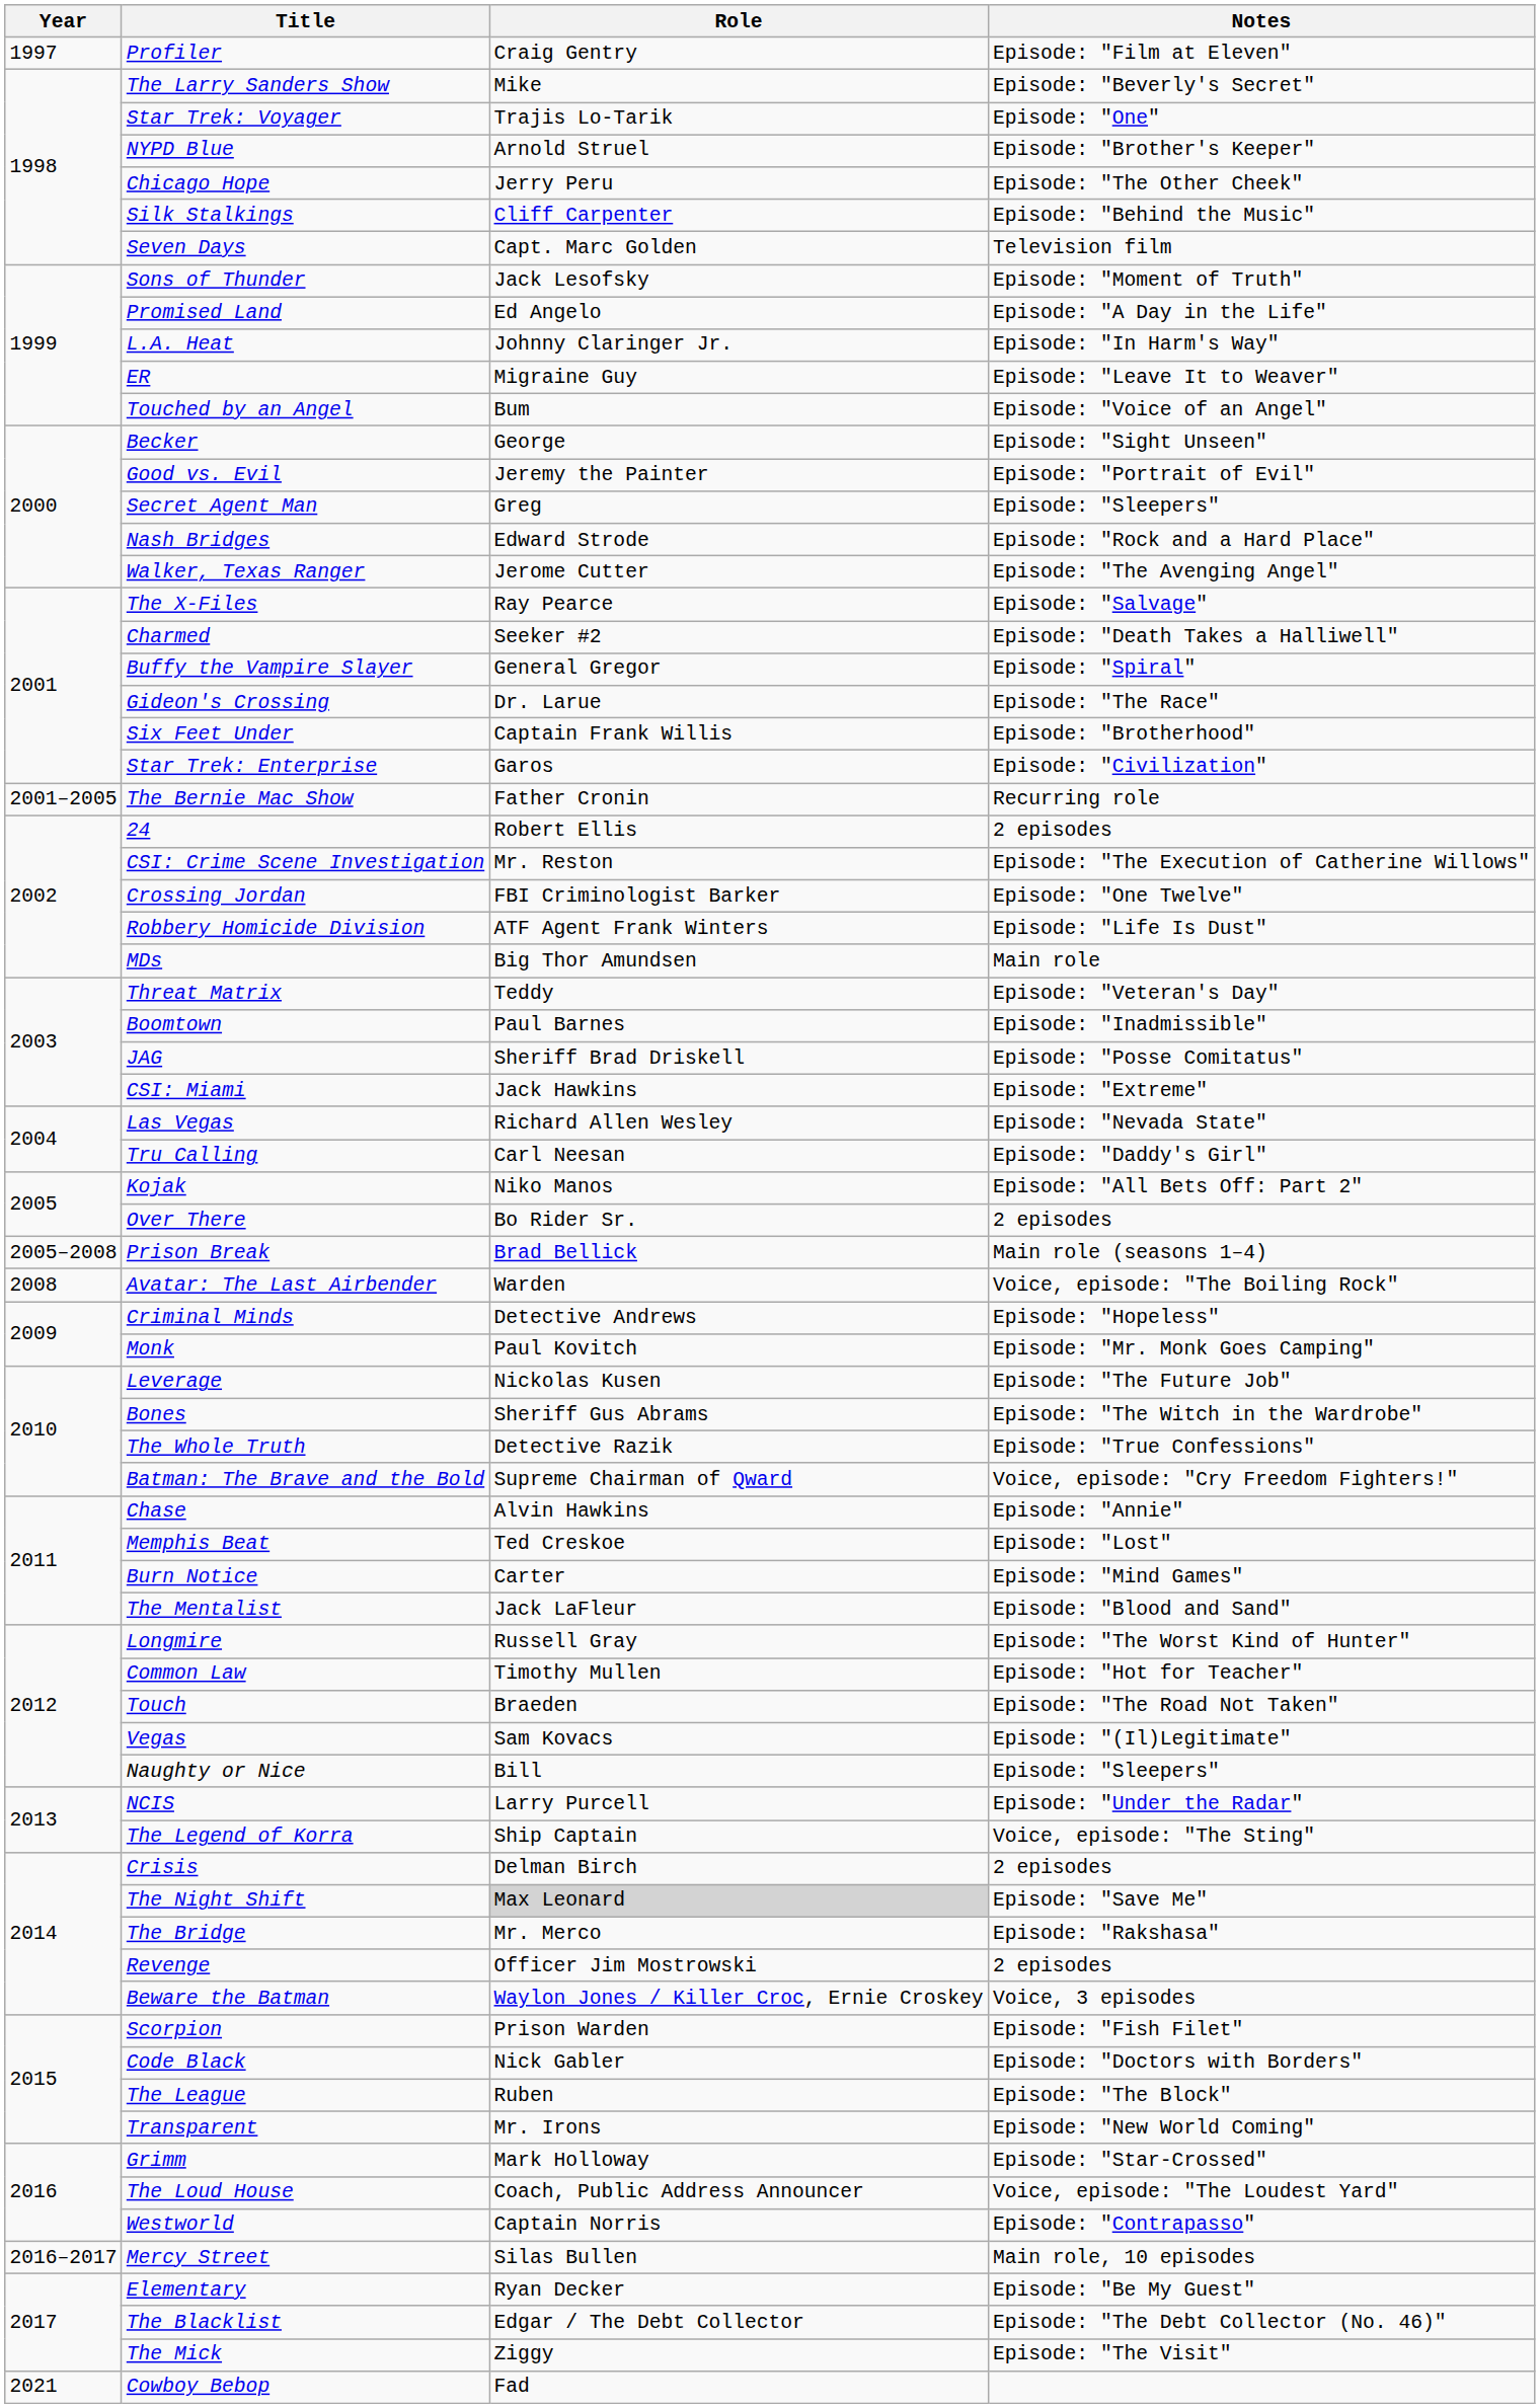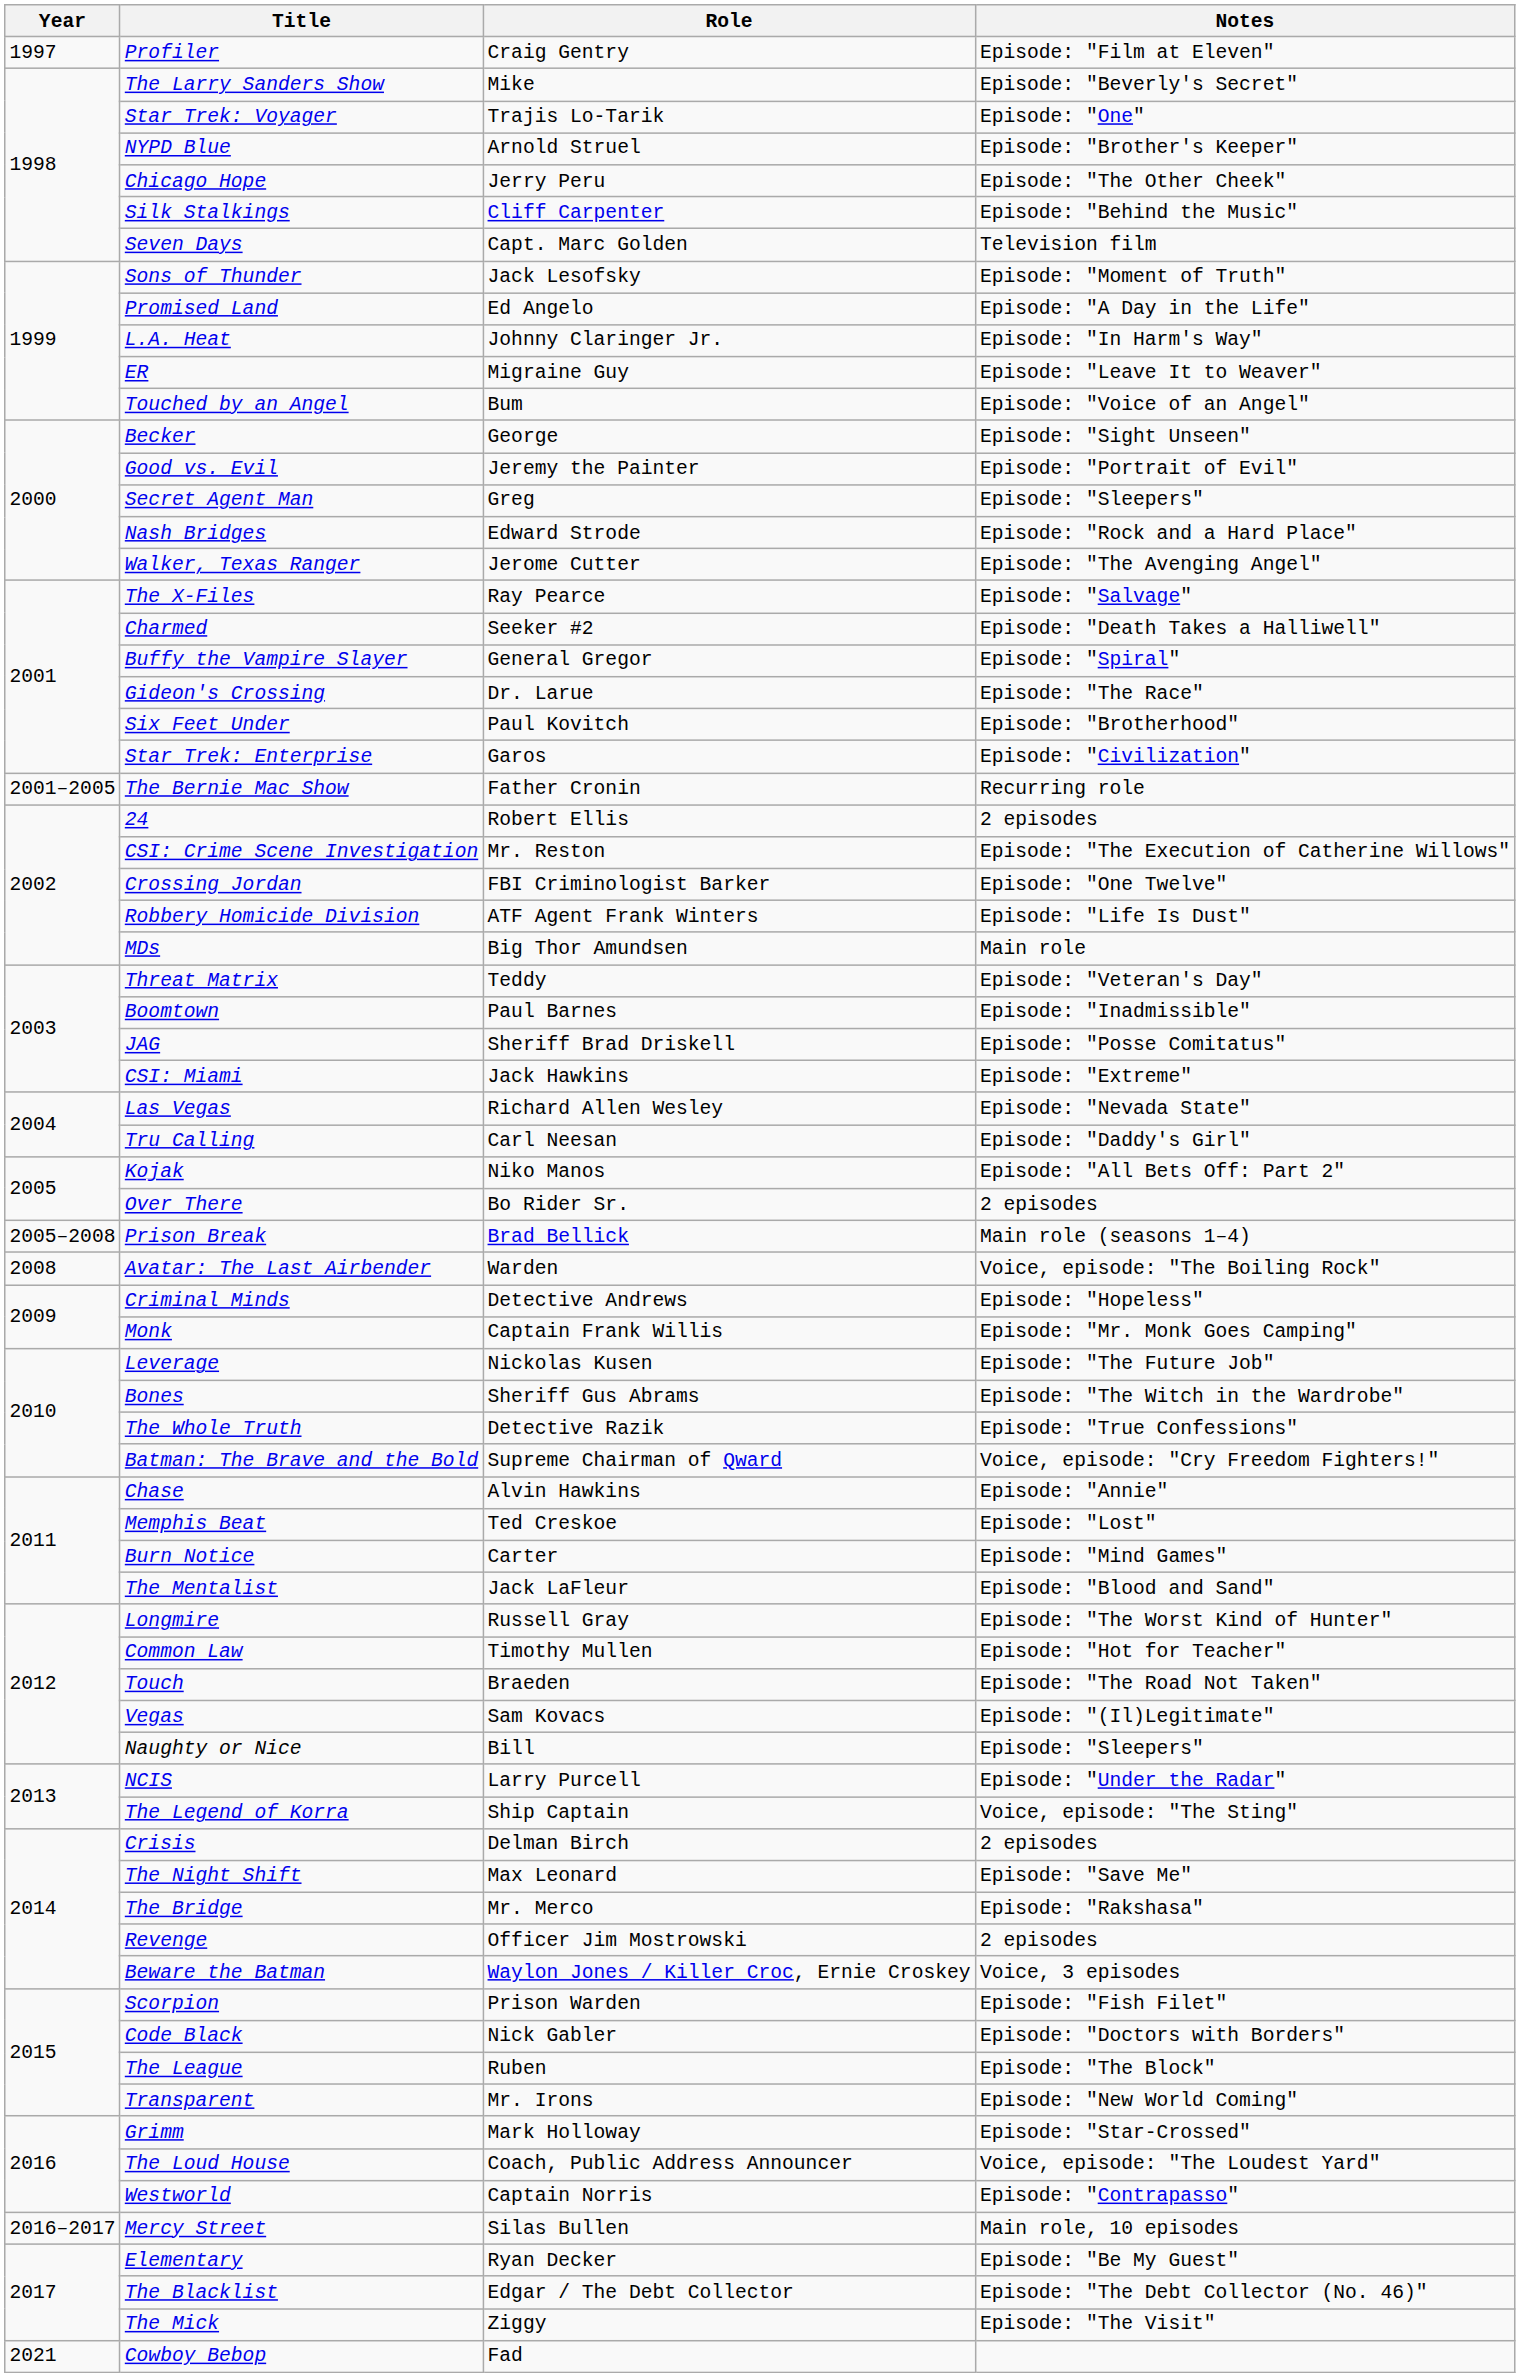Six Feet Under | Role: Captain Frank Willis -> Paul Kovitch
Monk | Role: Paul Kovitch -> Captain Frank Willis
The Night Shift | Role: lightgrey background -> no background
